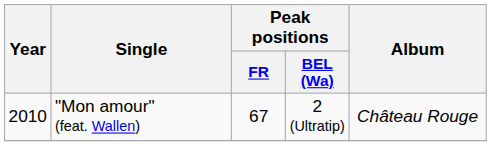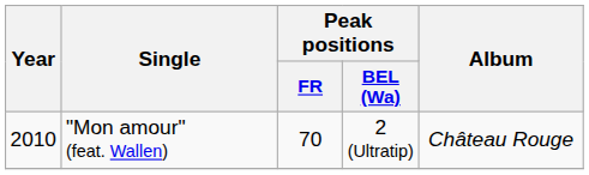"Mon amour" (feat. Wallen) | Peak positions / FR: 67 -> 70
